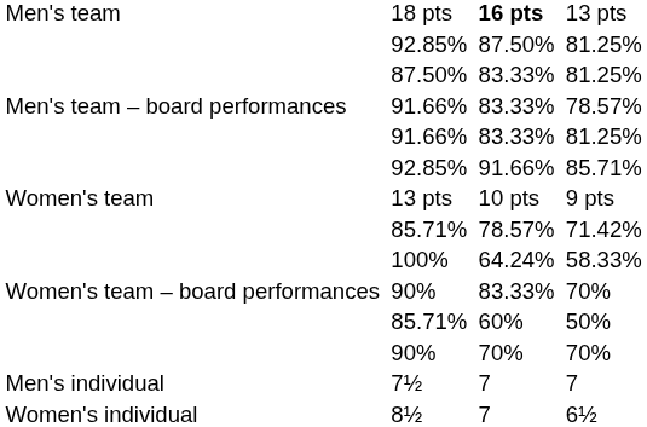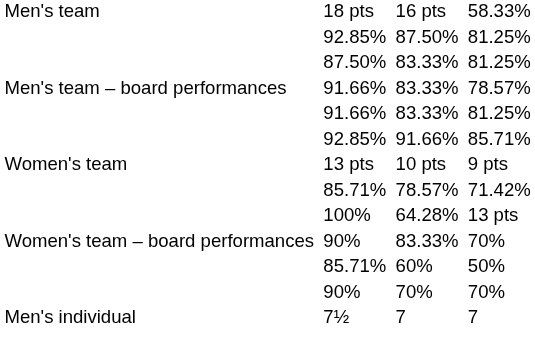18 pts | column 5: bold -> normal
18 pts | column 7: 13 pts -> 58.33%
100% | column 5: 64.24% -> 64.28%
100% | column 7: 58.33% -> 13 pts
- row: Women's individual | 8½ | 7 | 6½
